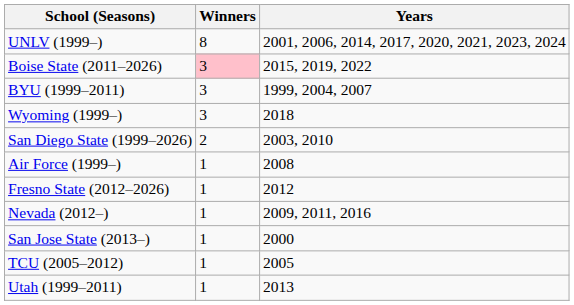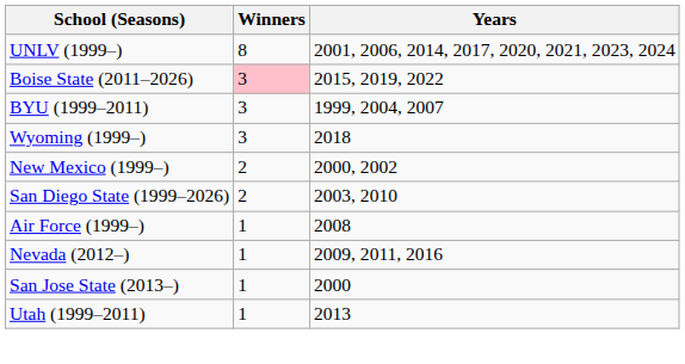+ row: New Mexico (1999–) | 2 | 2000, 2002
- row: Fresno State (2012–2026) | 1 | 2012
- row: TCU (2005–2012) | 1 | 2005
